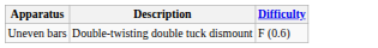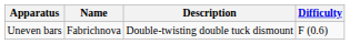+ column: Name | Fabrichnova
